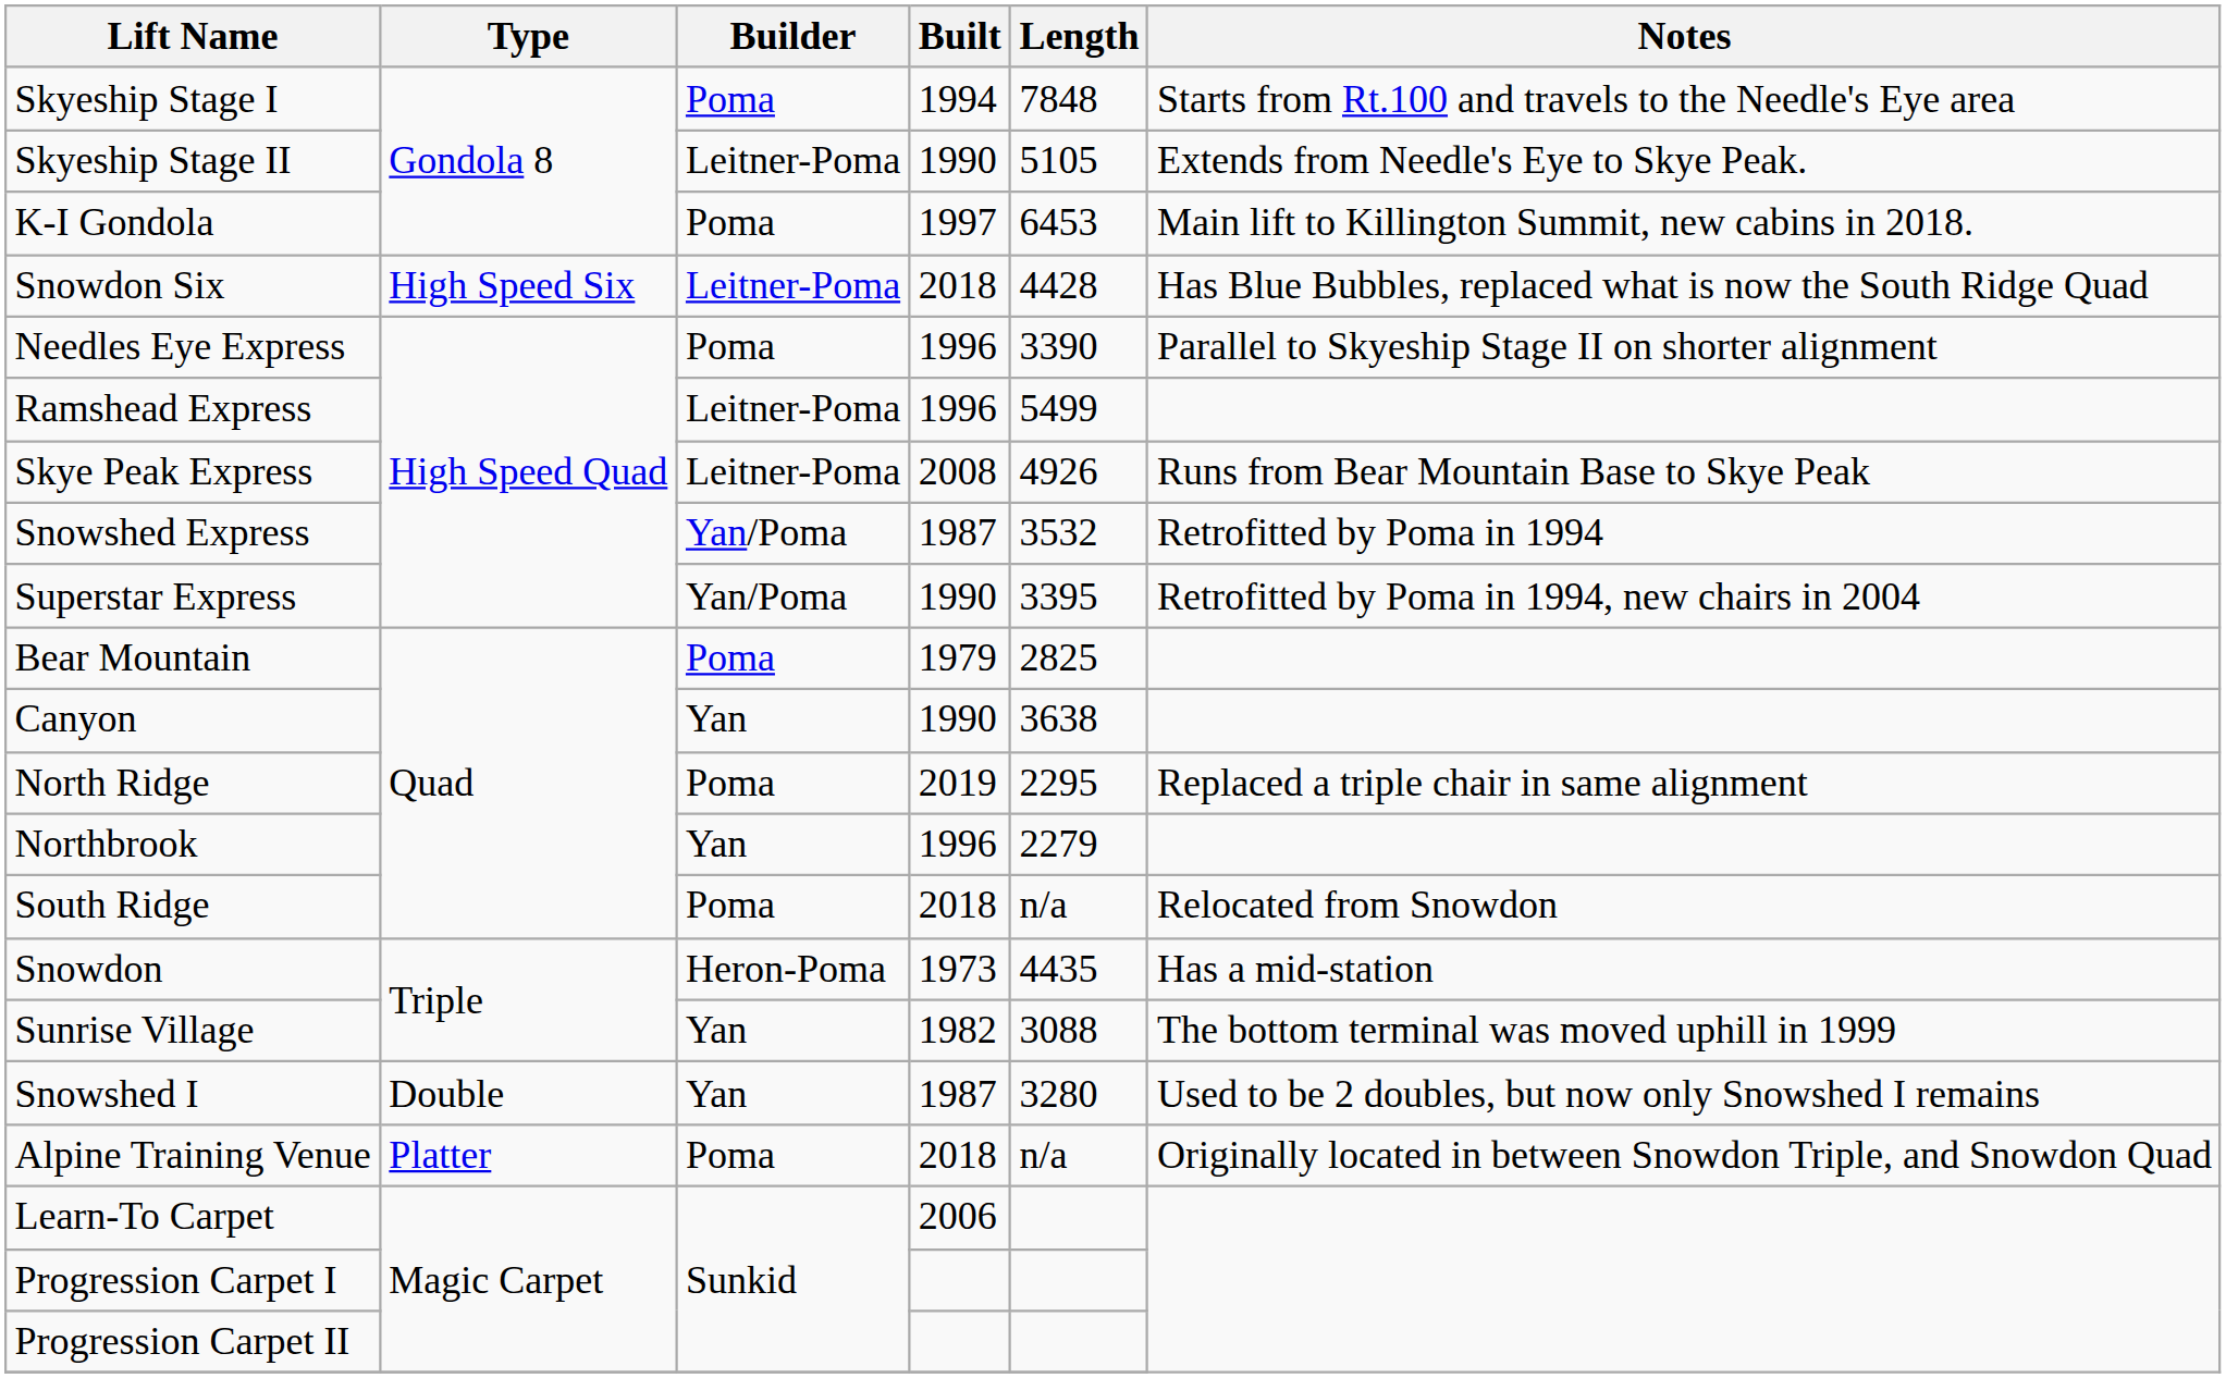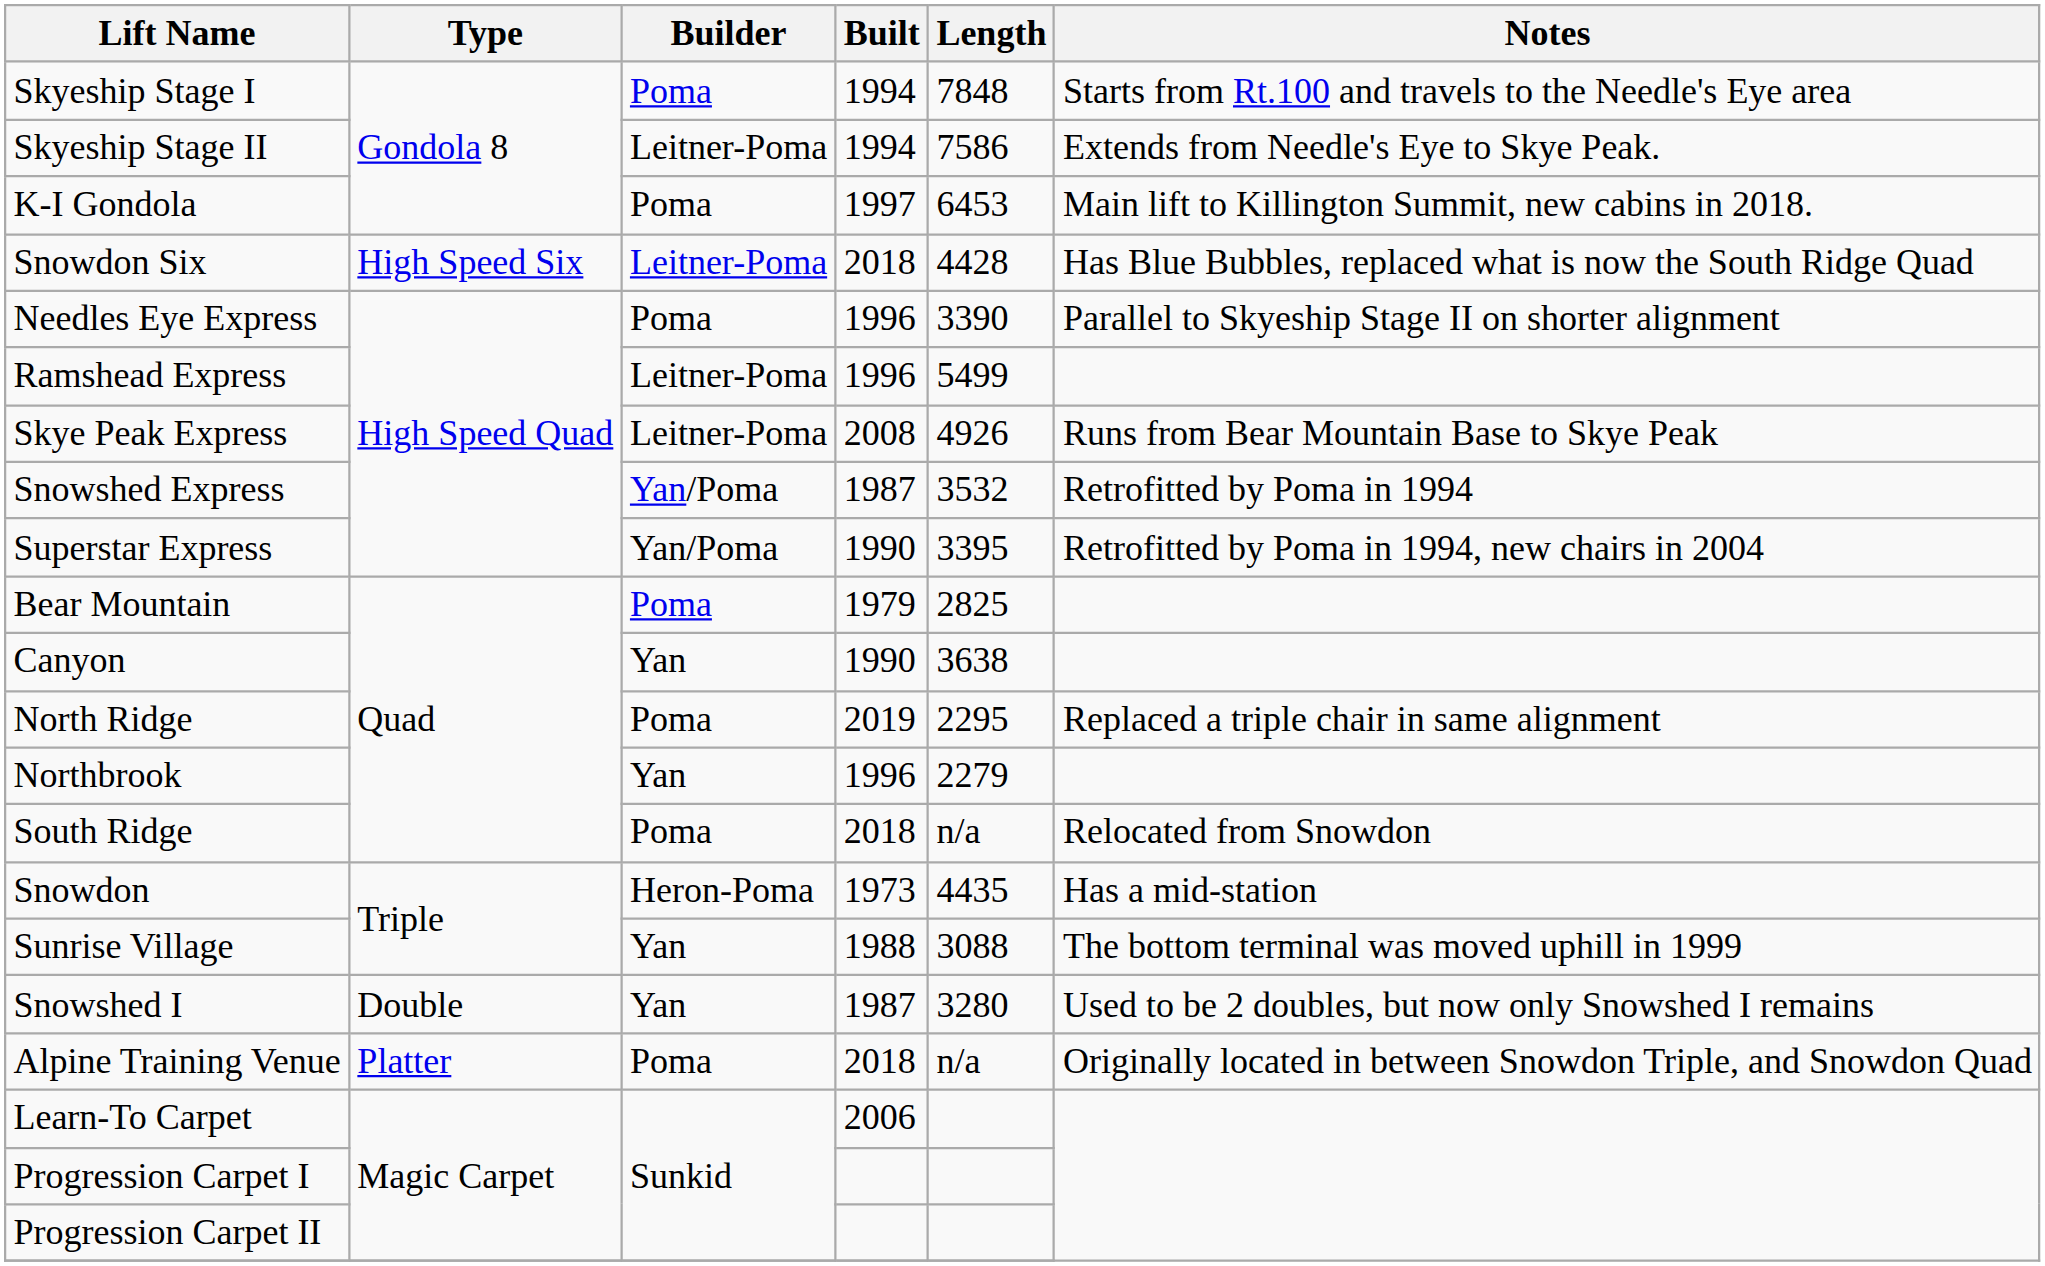Skyeship Stage II | Built: 1990 -> 1994
Skyeship Stage II | Length: 5105 -> 7586
Sunrise Village | Built: 1982 -> 1988
